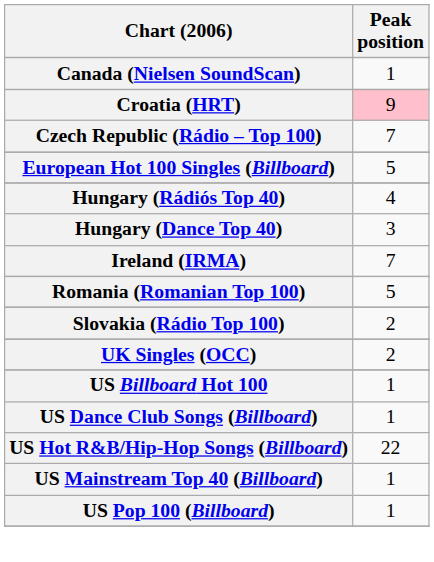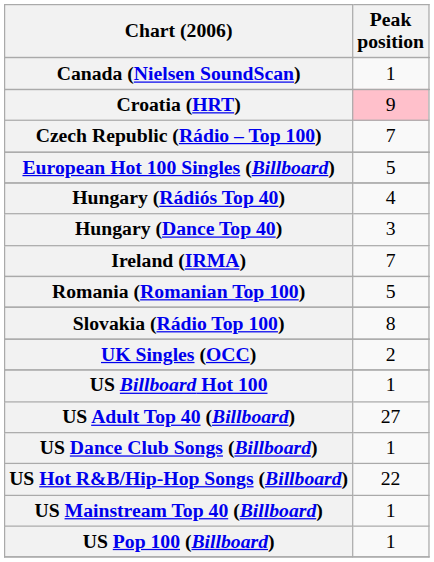Slovakia (Rádio Top 100) | Peak position: 2 -> 8
+ row: US Adult Top 40 (Billboard) | 27
